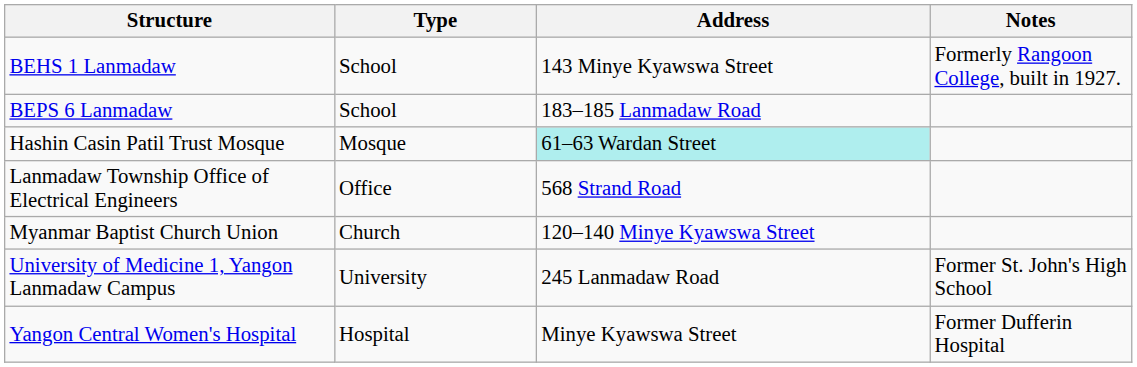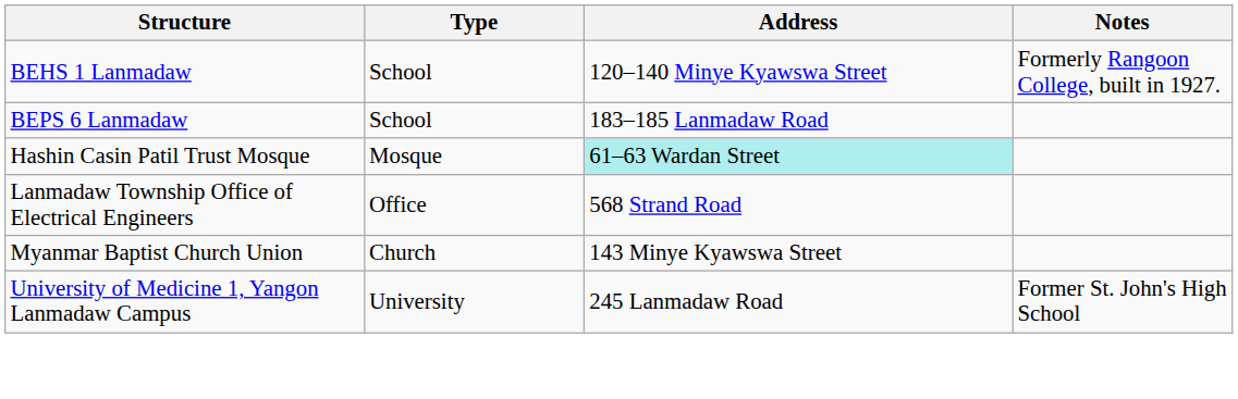BEHS 1 Lanmadaw | Address: 143 Minye Kyawswa Street -> 120–140 Minye Kyawswa Street
Myanmar Baptist Church Union | Address: 120–140 Minye Kyawswa Street -> 143 Minye Kyawswa Street
- row: Yangon Central Women's Hospital | Hospital | Minye Kyawswa Street | Former Dufferin Hospital
